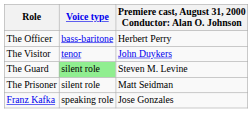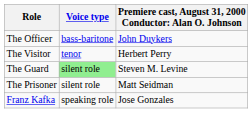The Officer | column 3: Herbert Perry -> John Duykers
The Visitor | column 3: John Duykers -> Herbert Perry
